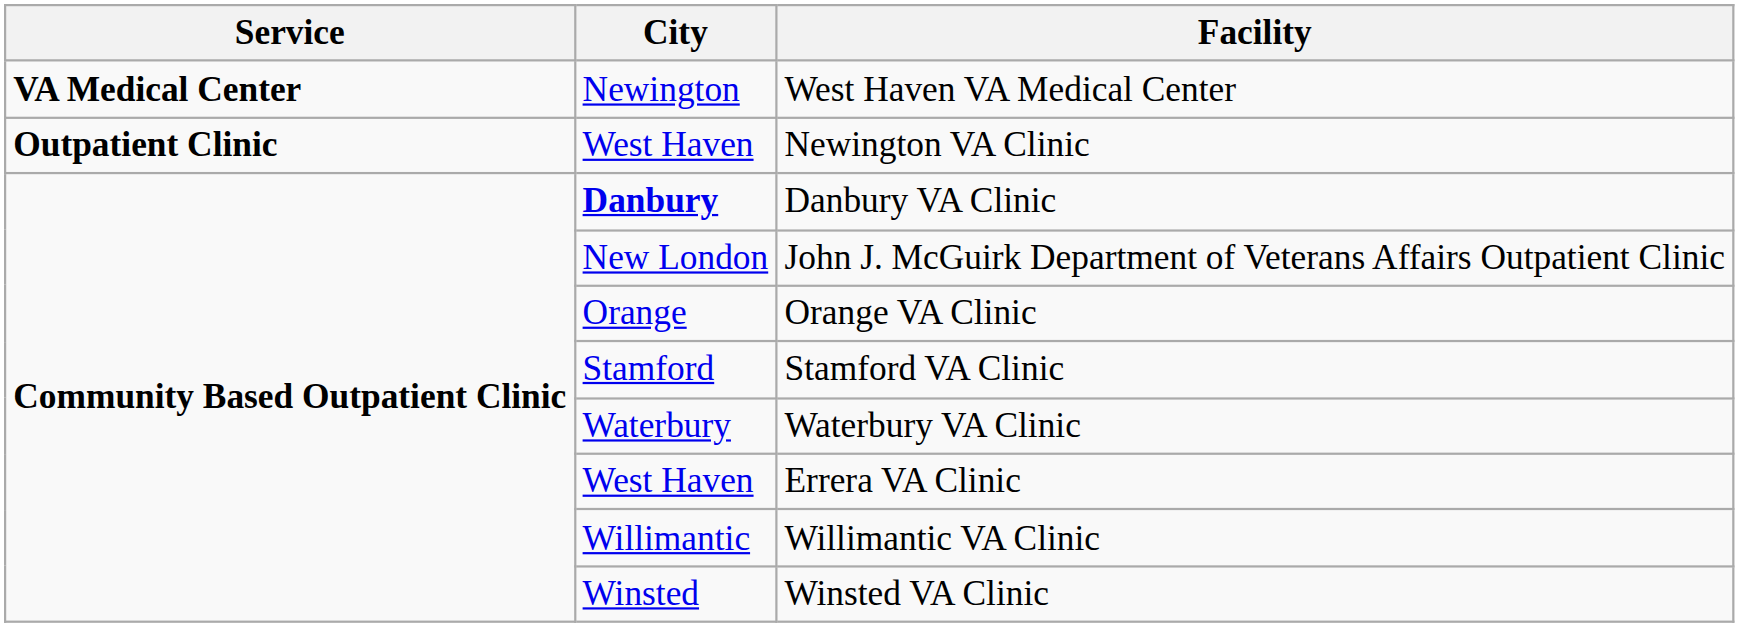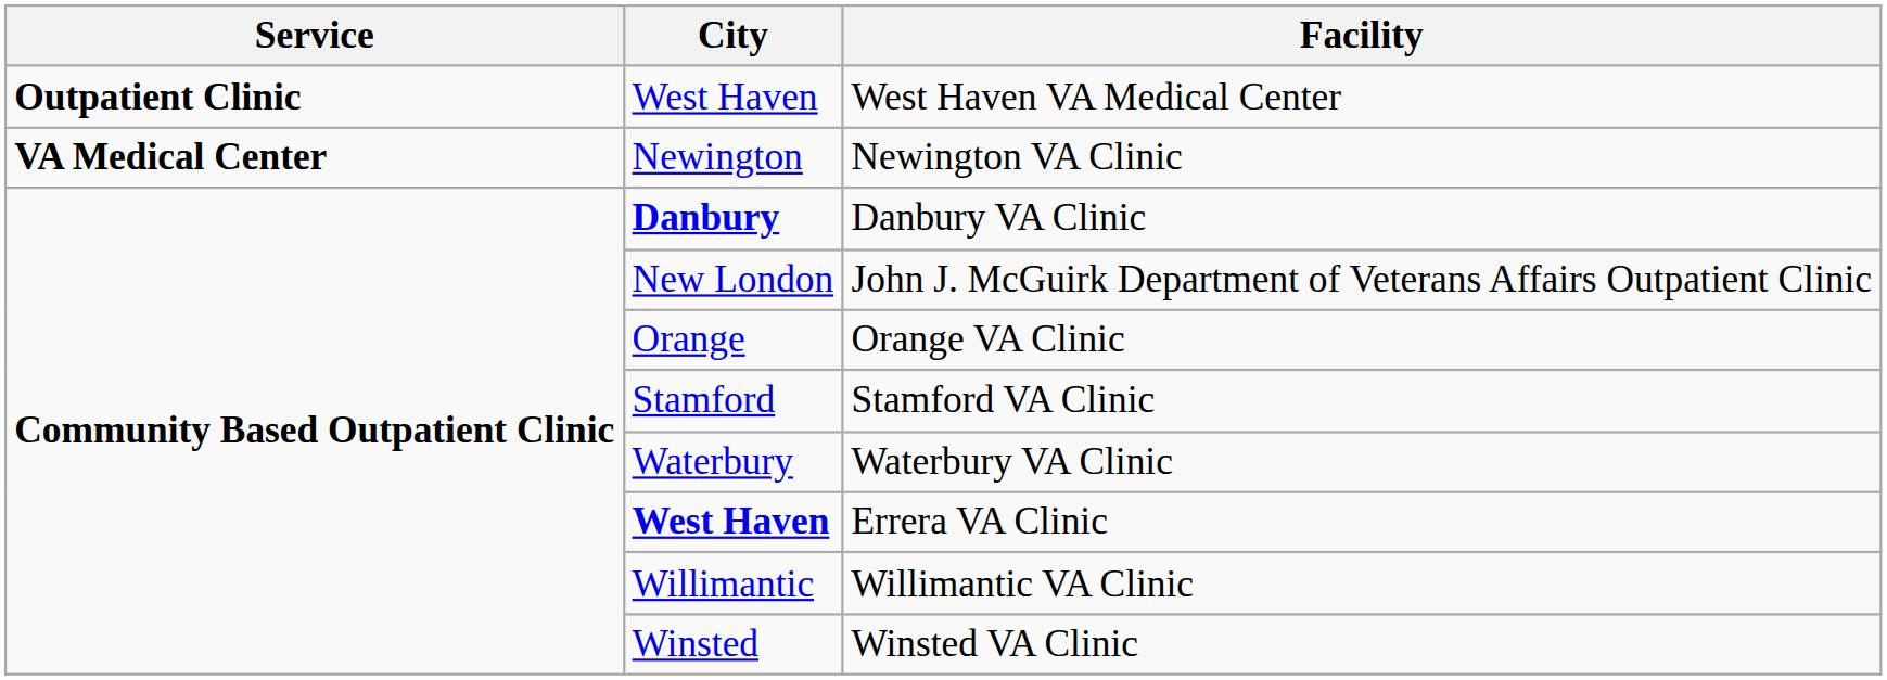West Haven VA Medical Center | Service: VA Medical Center -> Outpatient Clinic
West Haven VA Medical Center | City: Newington -> West Haven
Newington VA Clinic | Service: Outpatient Clinic -> VA Medical Center
Newington VA Clinic | City: West Haven -> Newington
Errera VA Clinic | City: normal -> bold
